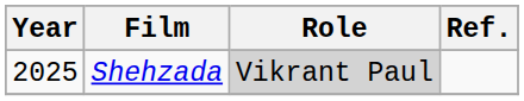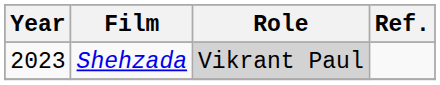Shehzada | Year: 2025 -> 2023
